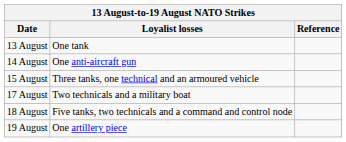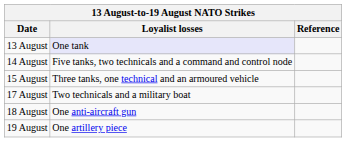13 August | Loyalist losses: no background -> lavender background
14 August | Loyalist losses: One anti-aircraft gun -> Five tanks, two technicals and a command and control node
18 August | Loyalist losses: Five tanks, two technicals and a command and control node -> One anti-aircraft gun
